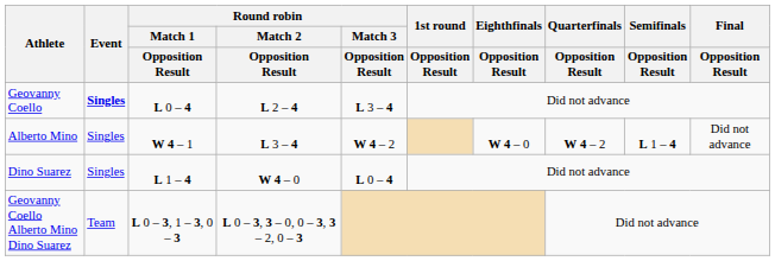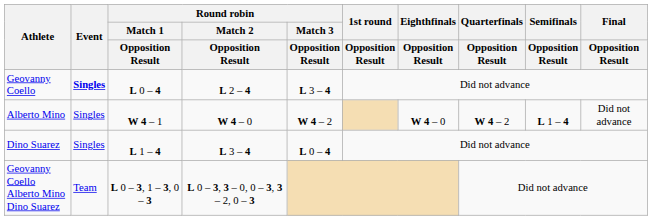Alberto Mino | Round robin / Match 2 / Opposition Result: L 3 – 4 -> W 4 – 0
Dino Suarez | Round robin / Match 2 / Opposition Result: W 4 – 0 -> L 3 – 4
